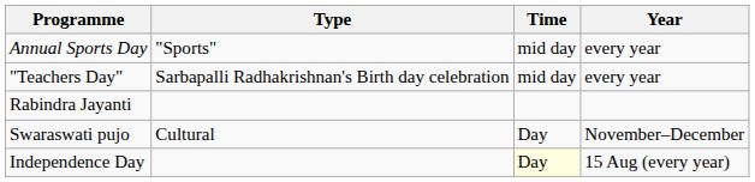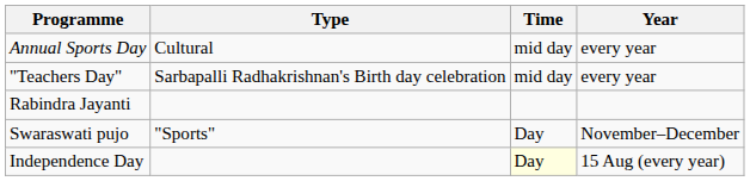Annual Sports Day | Type: "Sports" -> Cultural
Swaraswati pujo | Type: Cultural -> "Sports"
